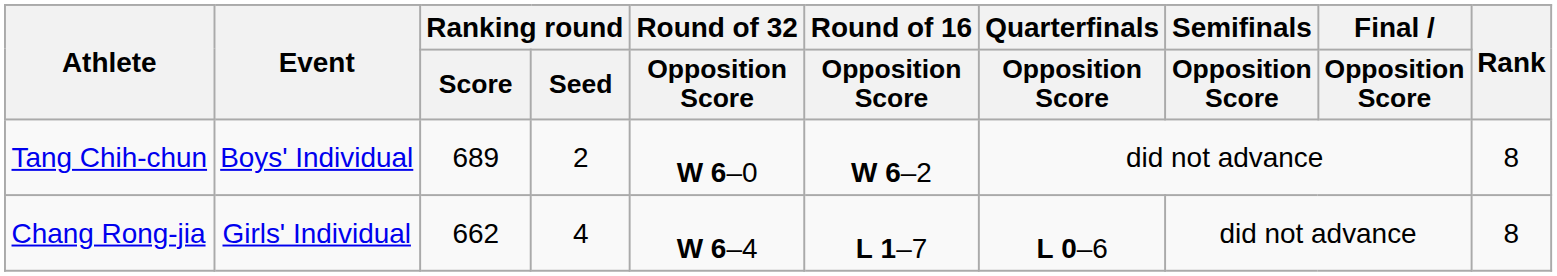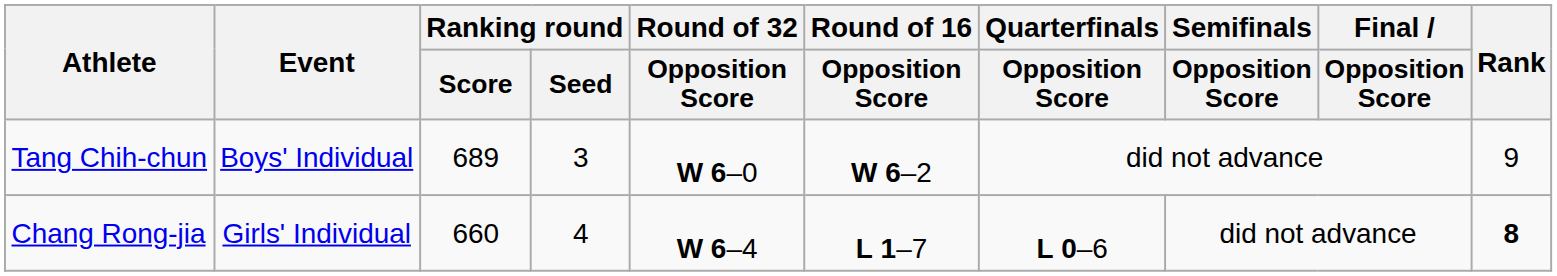Tang Chih-chun | Ranking round / Seed: 2 -> 3
Tang Chih-chun | Rank: 8 -> 9
Chang Rong-jia | Ranking round / Score: 662 -> 660
Chang Rong-jia | Rank: normal -> bold
